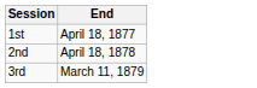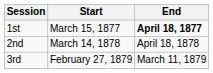+ column: Start | March 15, 1877 | March 14, 1878 | February 27, 1879
1st | End: normal -> bold
